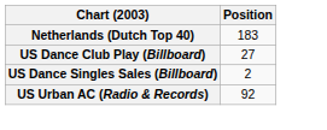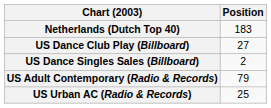+ row: US Adult Contemporary (Radio & Records) | 79
US Urban AC (Radio & Records) | Position: 92 -> 25
